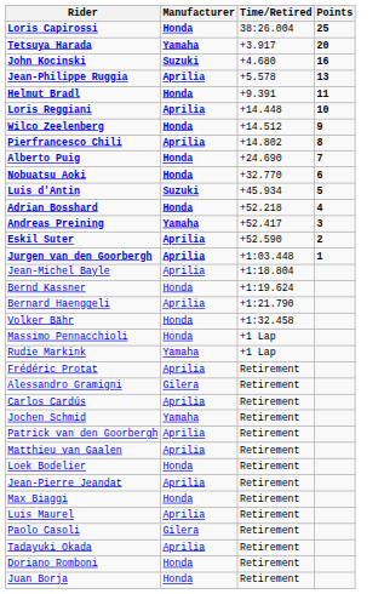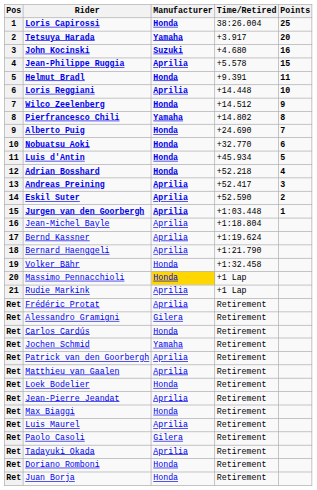+ column: Pos | 1 | 2 | 3 | 4 | 5 | 6 | 7 | 8 | 9 | 10 | 11 | 12 | 13 | 14 | 15 | 16 | 17 | 18 | 19 | 20 | 21 | Ret | Ret | Ret | Ret | Ret | Ret | Ret | Ret | Ret | Ret | Ret | Ret | Ret | Ret
Jean-Philippe Ruggia | Points: 13 -> 15
Pierfrancesco Chili | Manufacturer: Aprilia -> Yamaha
Luis d'Antin | Manufacturer: Suzuki -> Honda
Andreas Preining | Manufacturer: Yamaha -> Aprilia
Bernd Kassner | Manufacturer: Honda -> Aprilia
Massimo Pennacchioli | Manufacturer: no background -> gold background
Rudie Markink | Manufacturer: Yamaha -> Aprilia
Carlos Cardús | Manufacturer: Aprilia -> Honda
